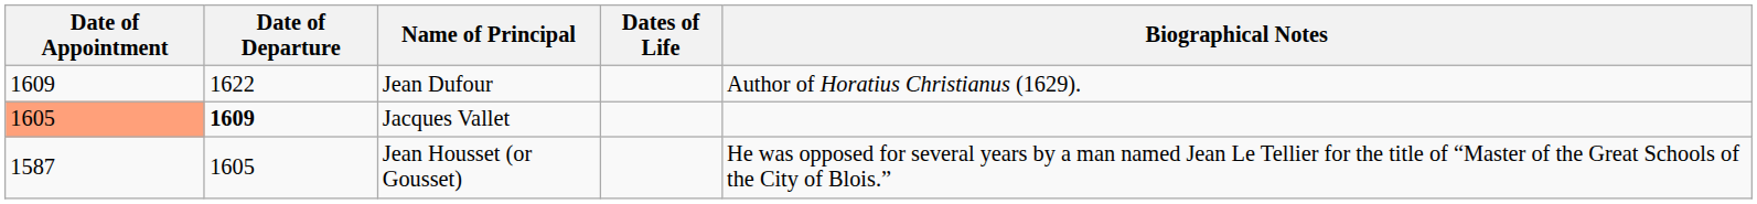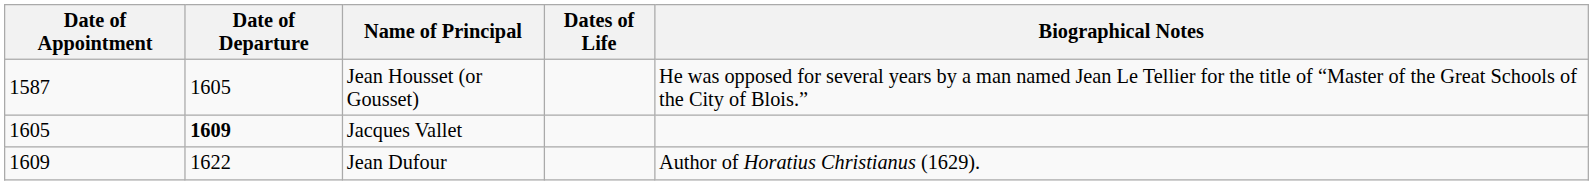rows swapped: Jean Housset (or Gousset) <-> Jean Dufour
Jacques Vallet | Date of Appointment: lightsalmon background -> no background
